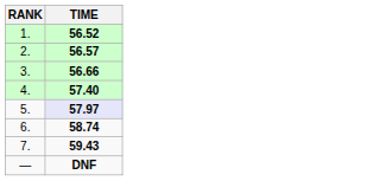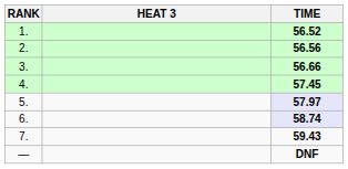+ column: HEAT 3
2. | TIME: 56.57 -> 56.56
4. | TIME: 57.40 -> 57.45
6. | TIME: no background -> lavender background
